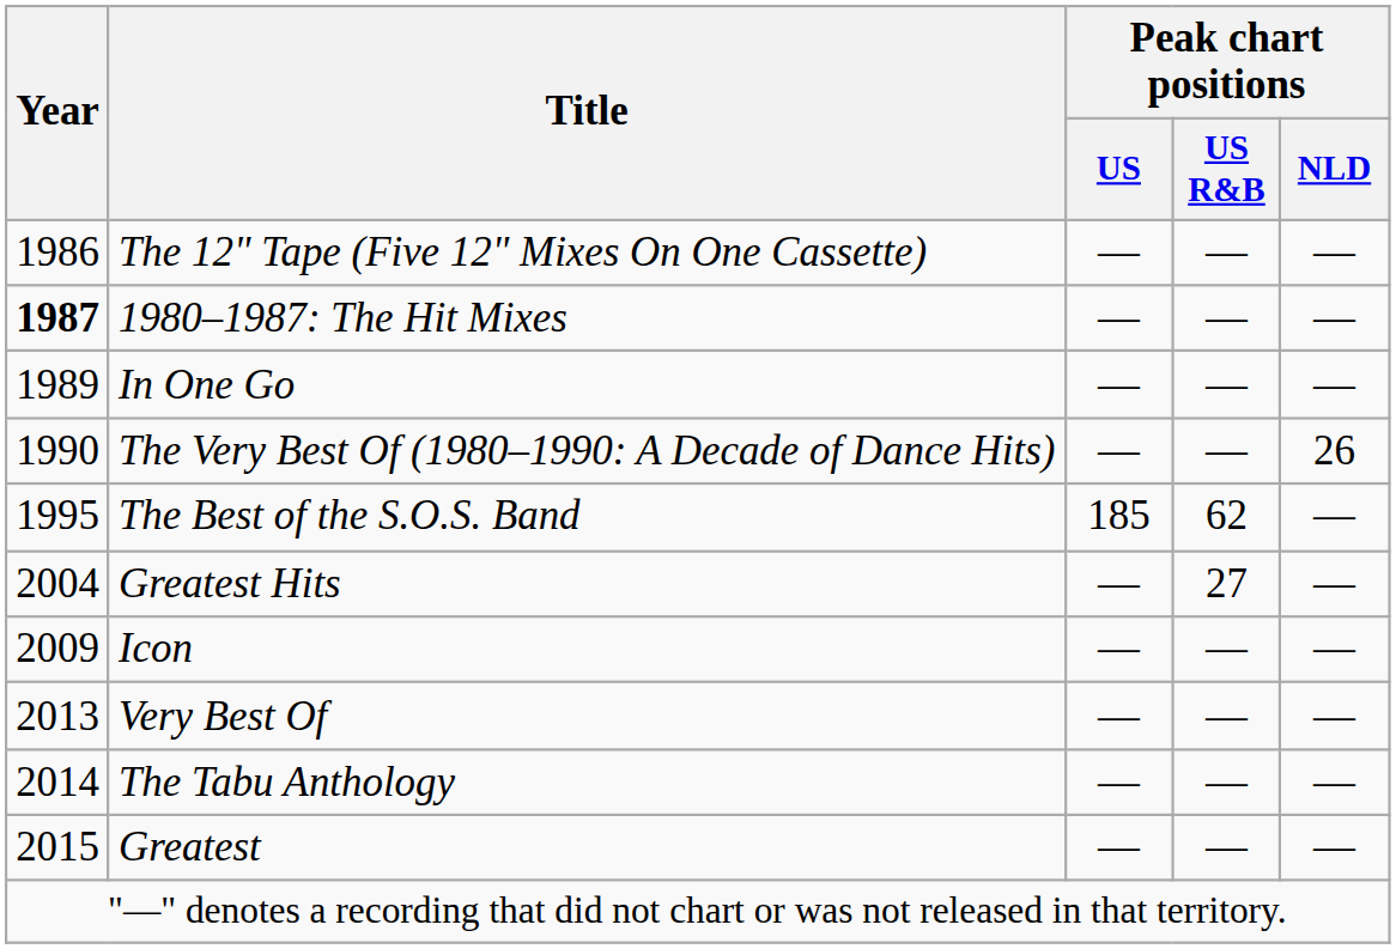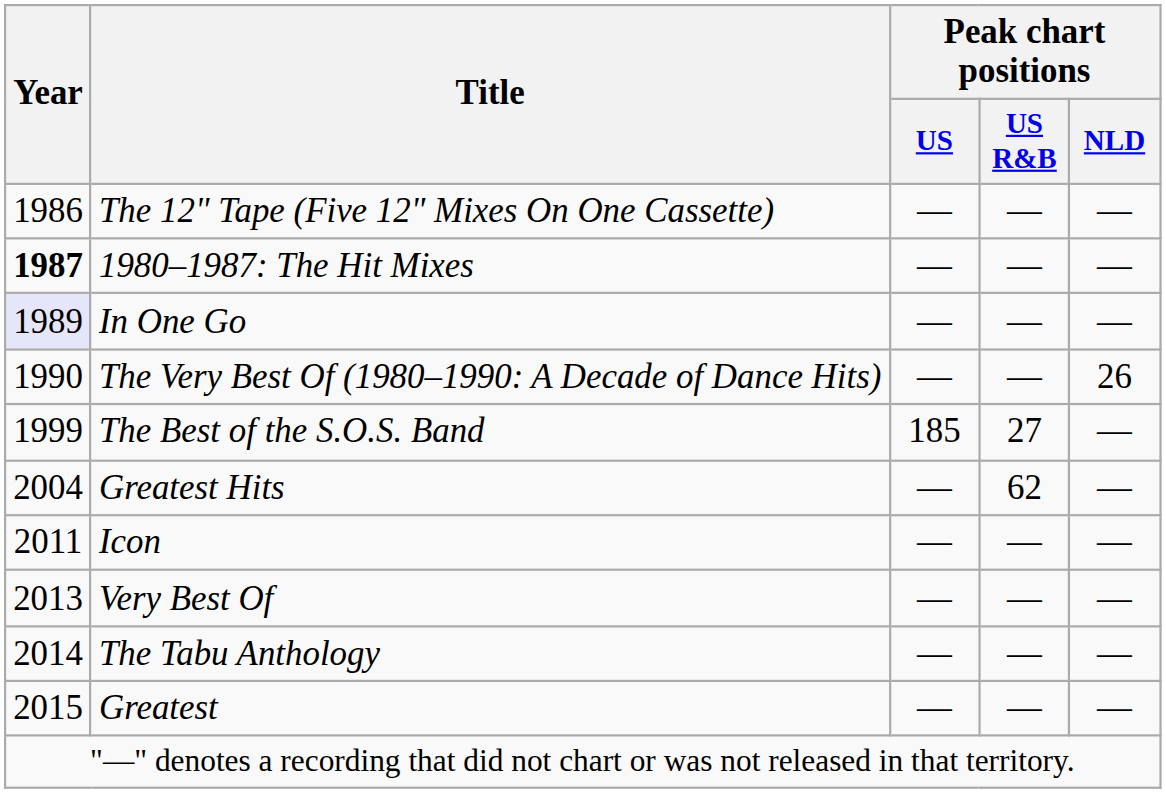In One Go | Year: no background -> lavender background
The Best of the S.O.S. Band | Year: 1995 -> 1999
The Best of the S.O.S. Band | Peak chart positions / US R&B: 62 -> 27
Greatest Hits | Peak chart positions / US R&B: 27 -> 62
Icon | Year: 2009 -> 2011
